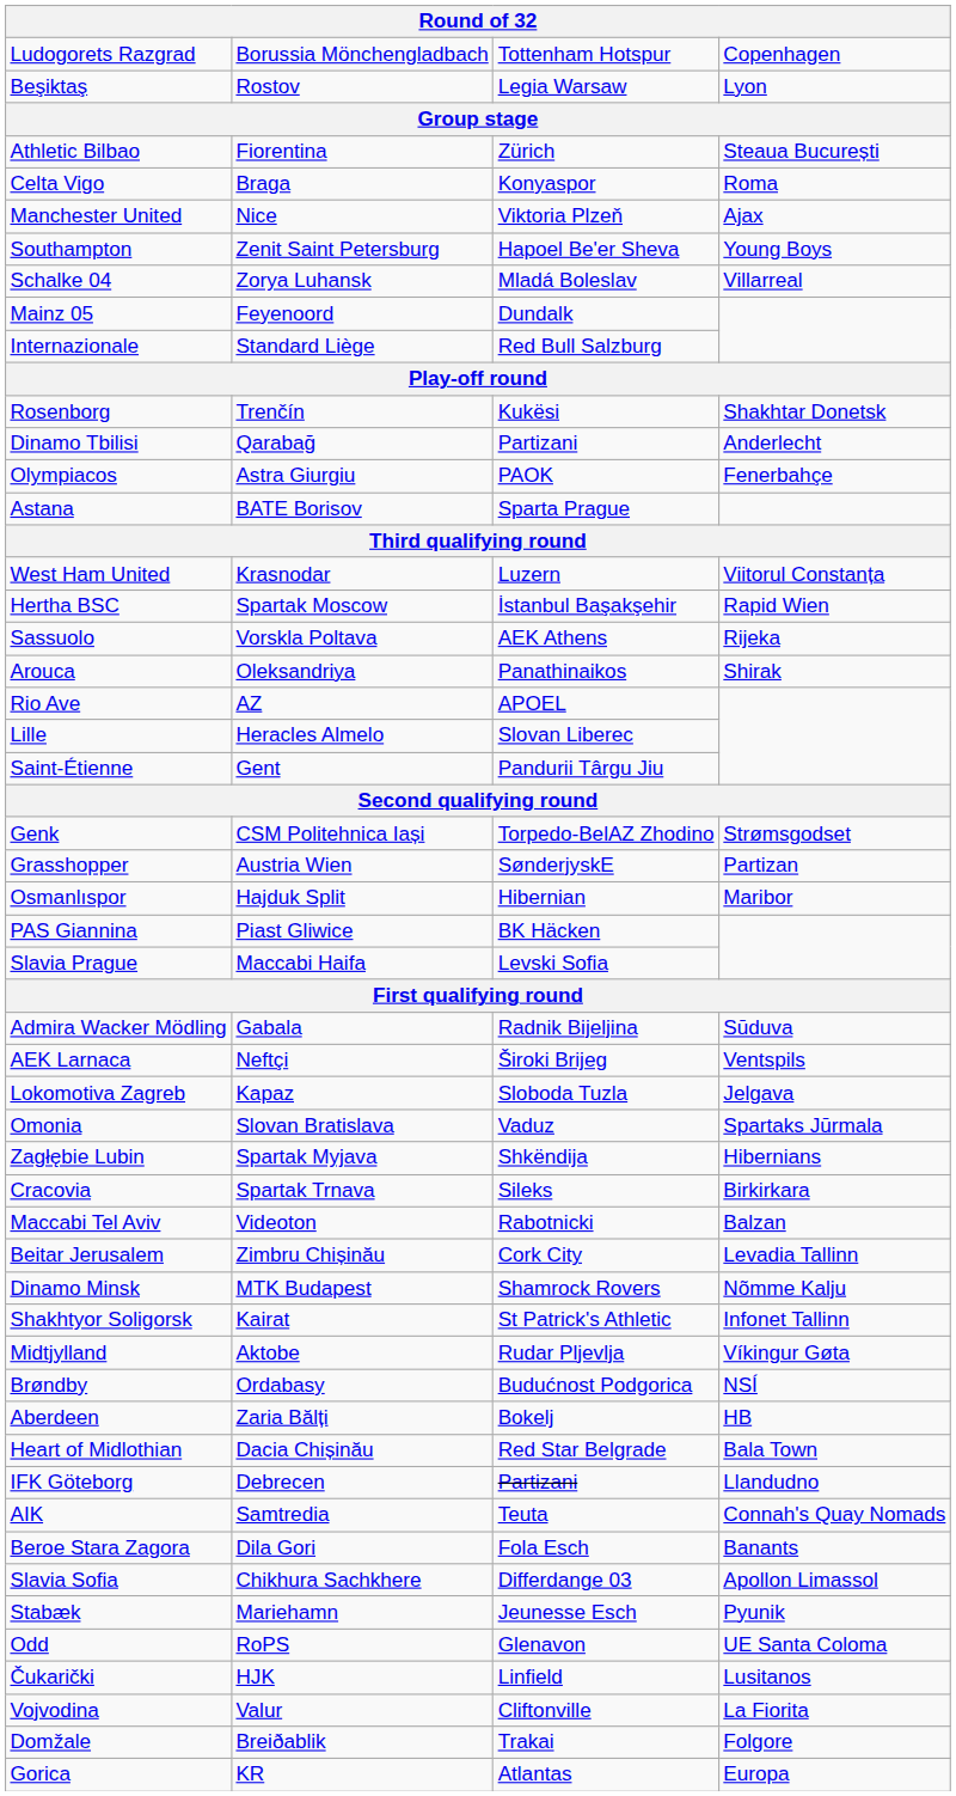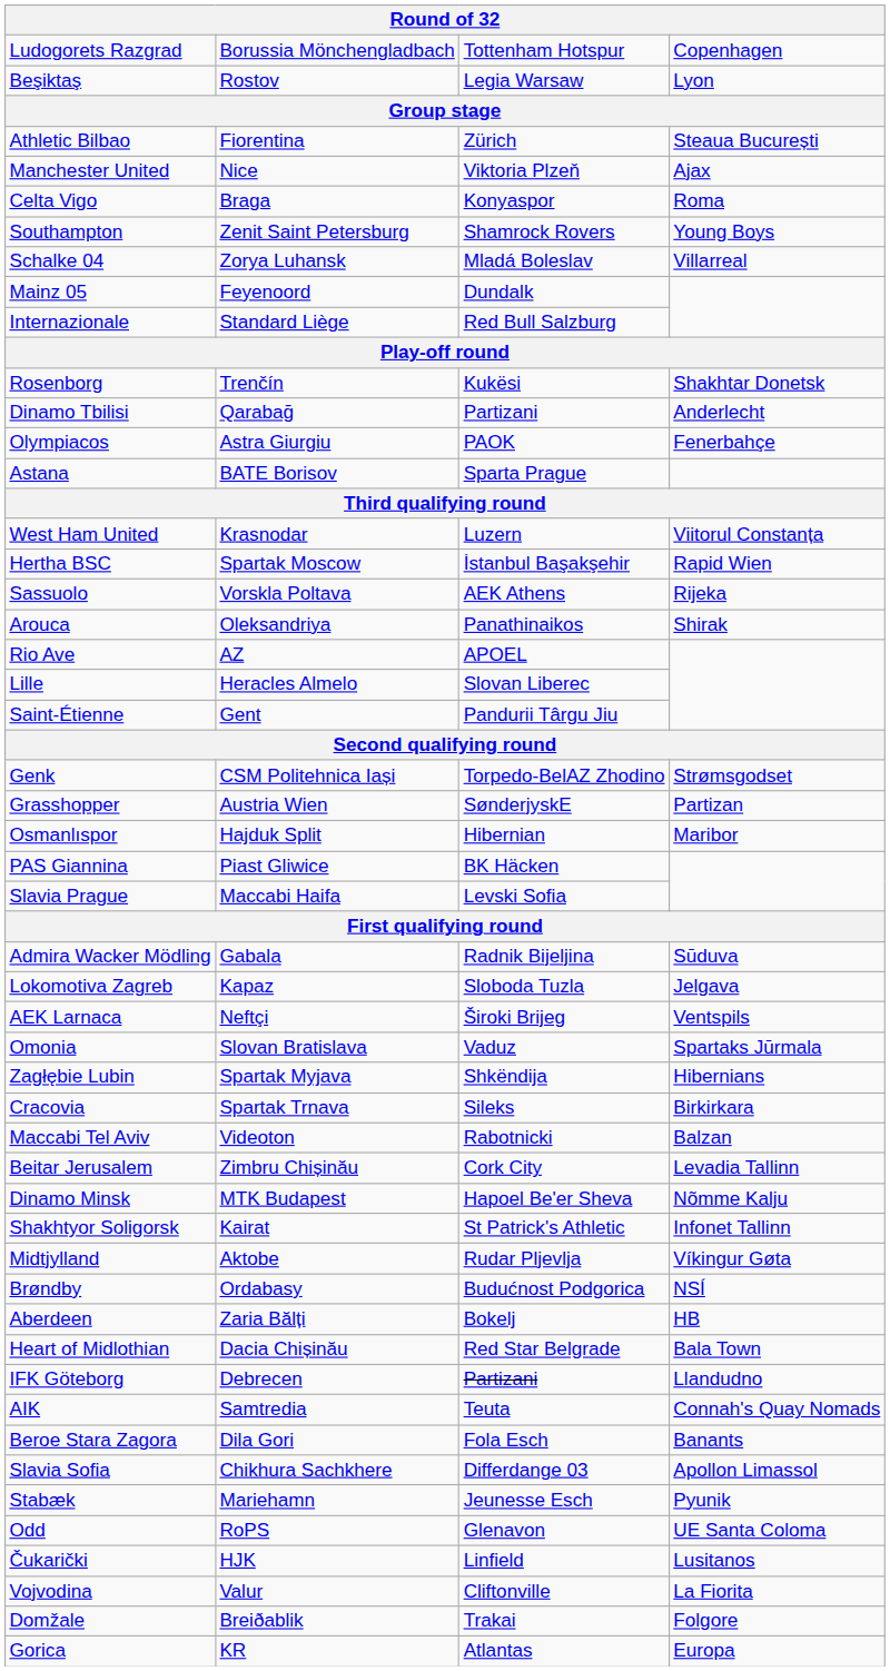rows swapped: Celta Vigo <-> Manchester United
Southampton | column 3: Hapoel Be'er Sheva -> Shamrock Rovers
rows swapped: Lokomotiva Zagreb <-> AEK Larnaca
Dinamo Minsk | column 3: Shamrock Rovers -> Hapoel Be'er Sheva
